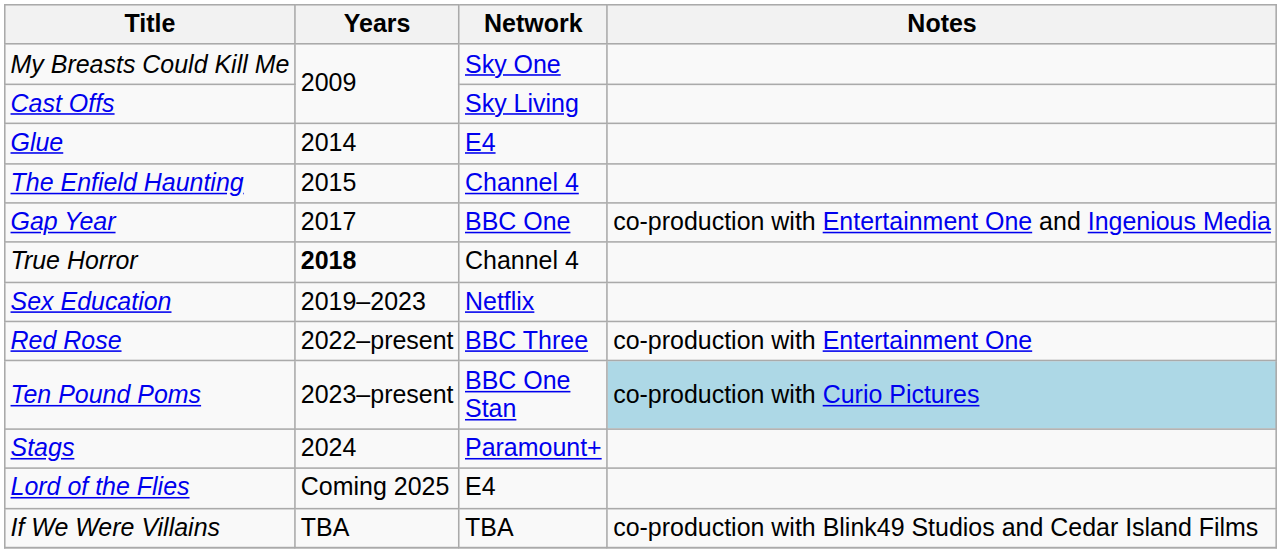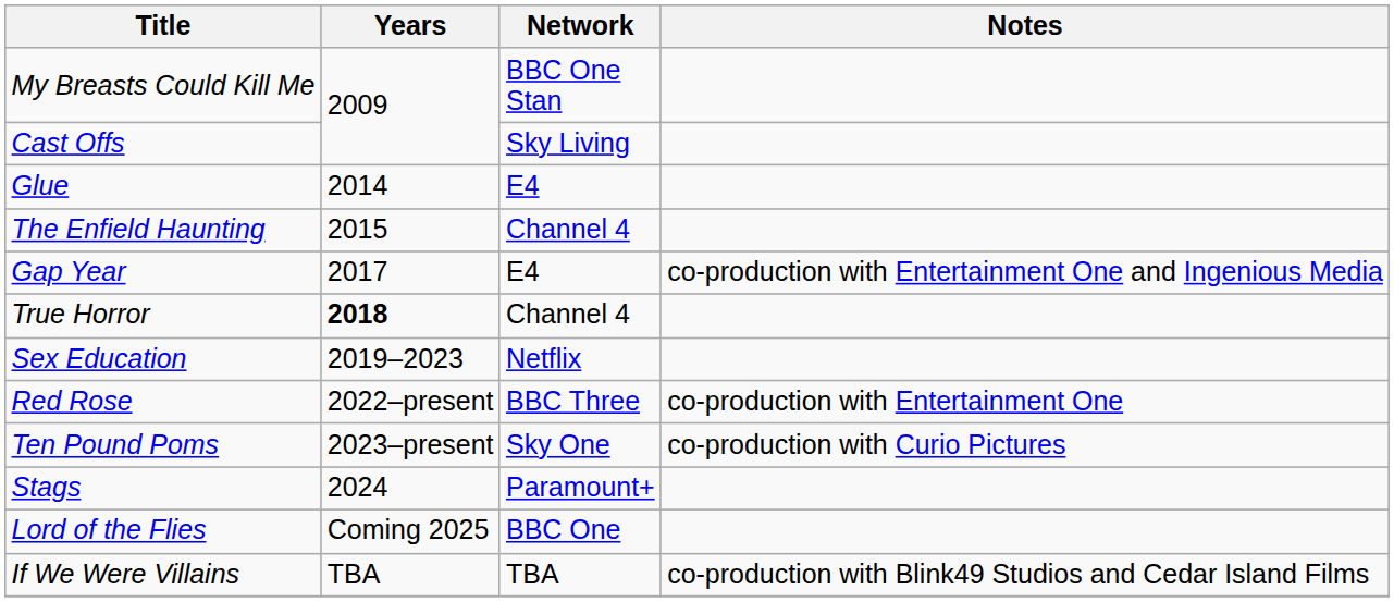My Breasts Could Kill Me | Network: Sky One -> BBC One Stan
Gap Year | Network: BBC One -> E4
Ten Pound Poms | Network: BBC One Stan -> Sky One
Ten Pound Poms | Notes: lightblue background -> no background
Lord of the Flies | Network: E4 -> BBC One
